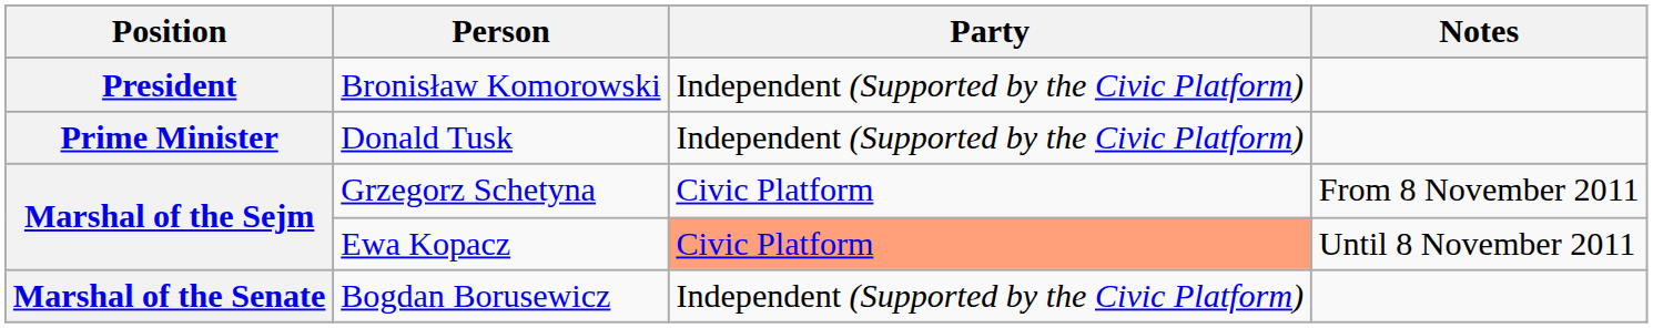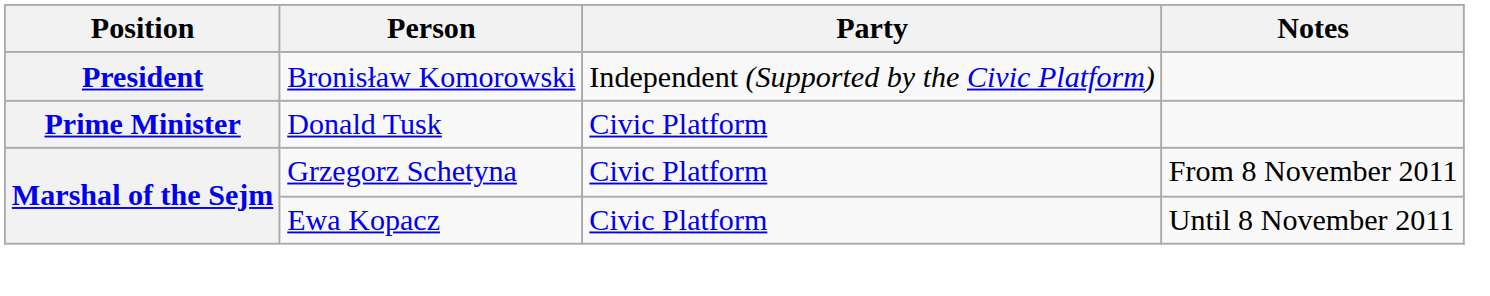Donald Tusk | Party: Independent (Supported by the Civic Platform) -> Civic Platform
Ewa Kopacz | Party: lightsalmon background -> no background
- row: Marshal of the Senate | Bogdan Borusewicz | Independent (Supported by the Civic Platform)
